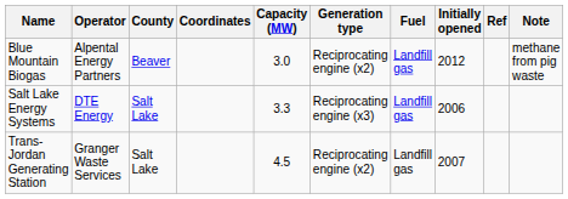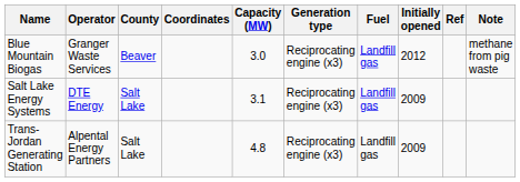Blue Mountain Biogas | Operator: Alpental Energy Partners -> Granger Waste Services
Blue Mountain Biogas | Generation type: Reciprocating engine (x2) -> Reciprocating engine (x3)
Salt Lake Energy Systems | Capacity (MW): 3.3 -> 3.1
Salt Lake Energy Systems | Initially opened: 2006 -> 2009
Trans-Jordan Generating Station | Operator: Granger Waste Services -> Alpental Energy Partners
Trans-Jordan Generating Station | Capacity (MW): 4.5 -> 4.8
Trans-Jordan Generating Station | Generation type: Reciprocating engine (x2) -> Reciprocating engine (x3)
Trans-Jordan Generating Station | Initially opened: 2007 -> 2009
